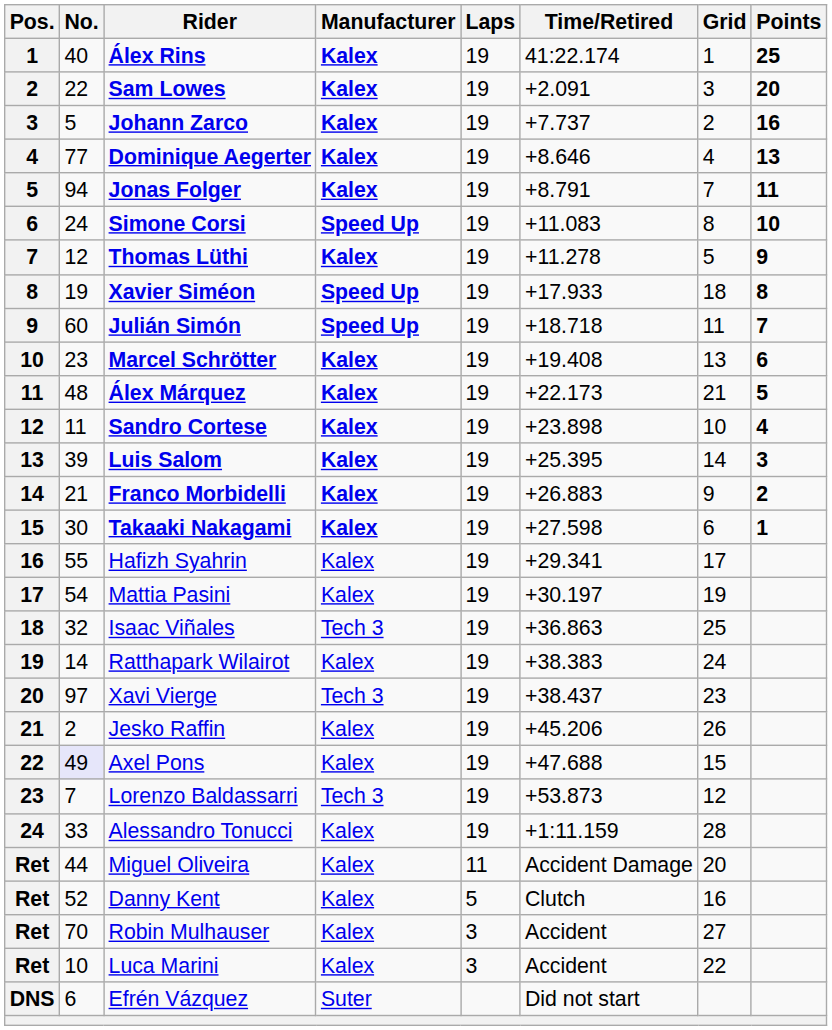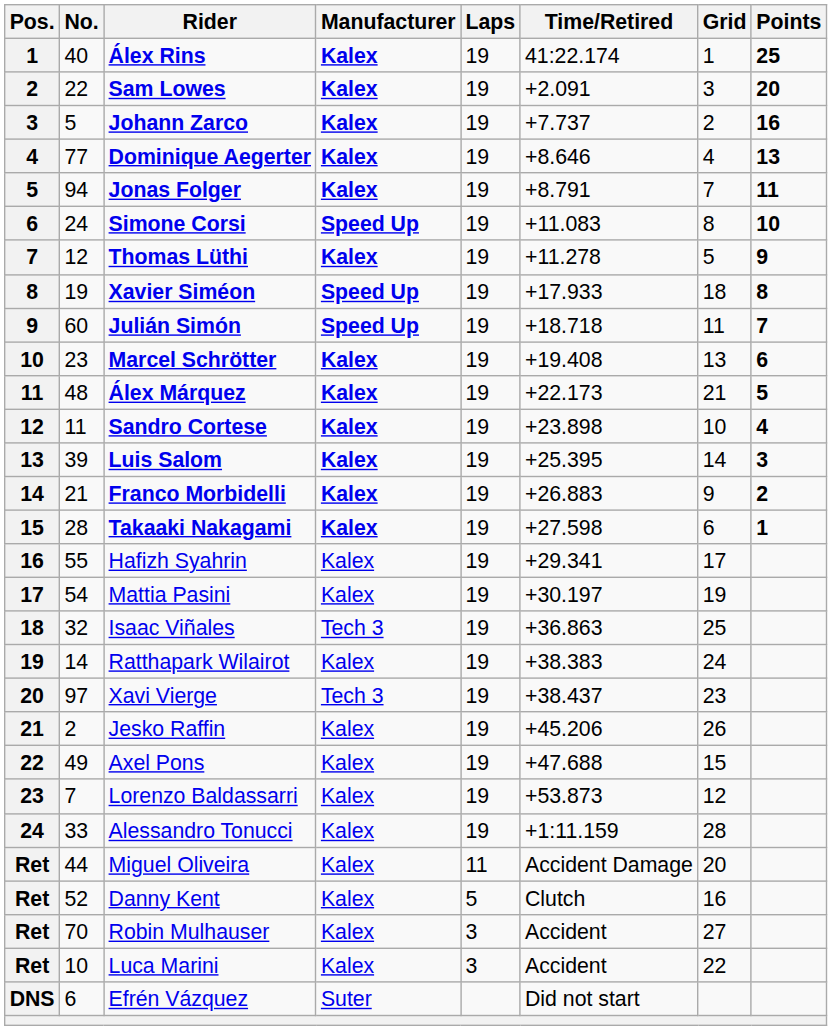Takaaki Nakagami | No.: 30 -> 28
Axel Pons | No.: lavender background -> no background
Lorenzo Baldassarri | Manufacturer: Tech 3 -> Kalex
